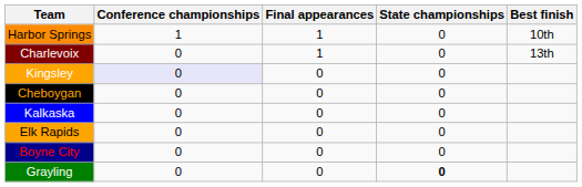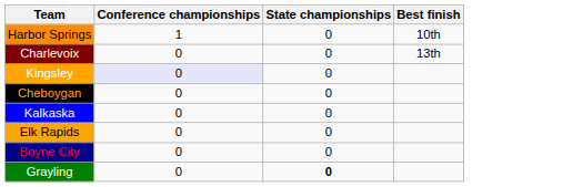- column: Final appearances | 1 | 1 | 0 | 0 | 0 | 0 | 0 | 0
